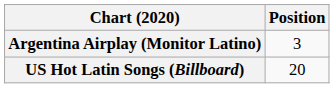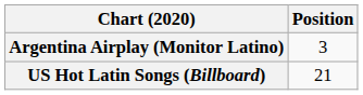US Hot Latin Songs (Billboard) | Position: 20 -> 21
